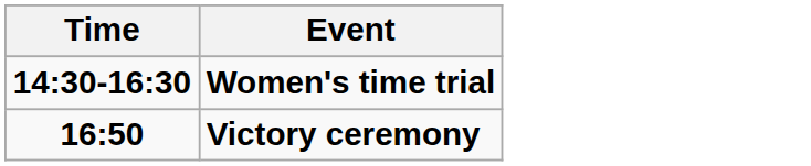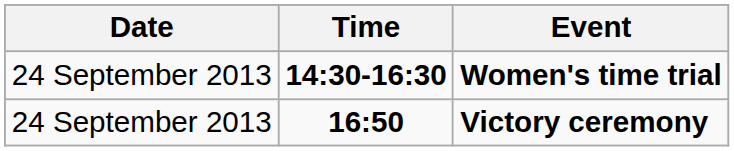+ column: Date | 24 September 2013 | 24 September 2013
